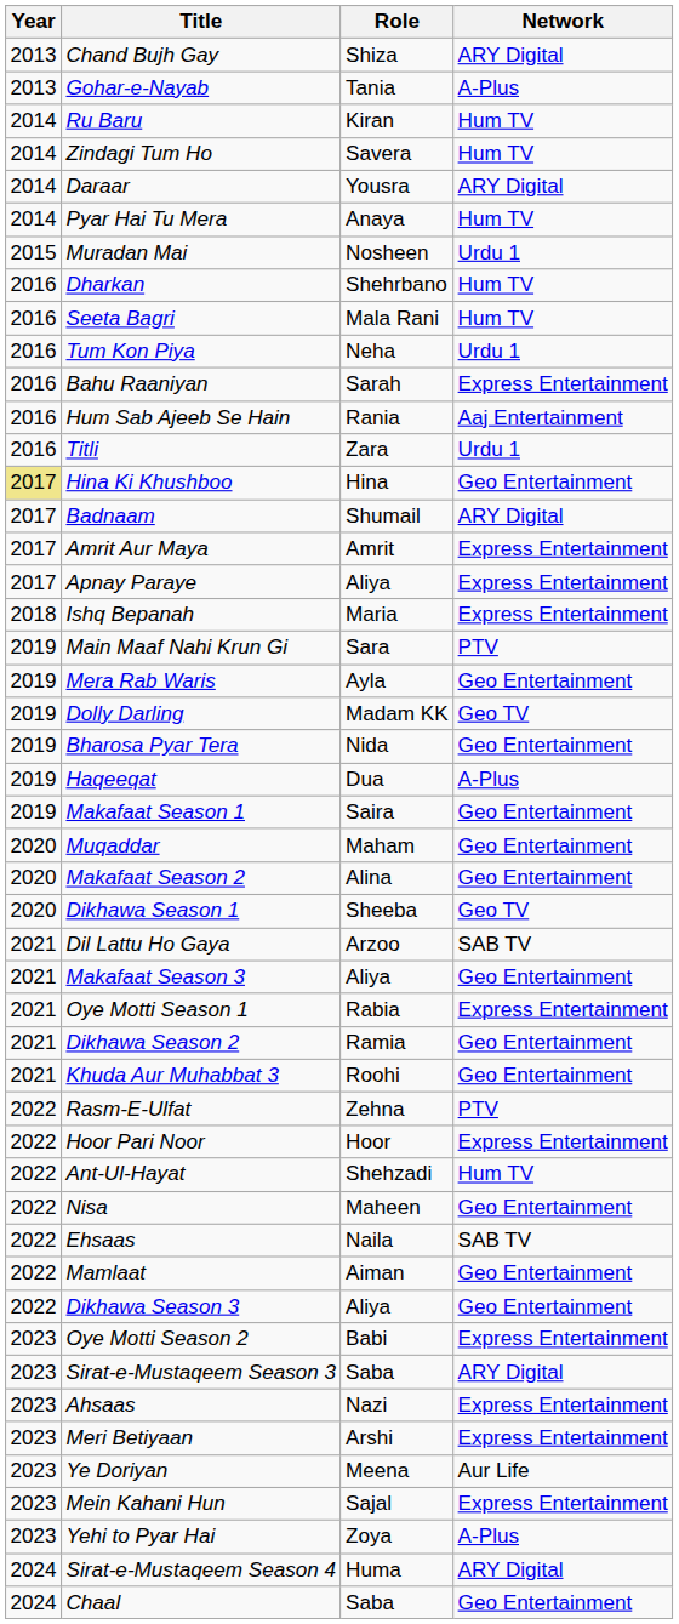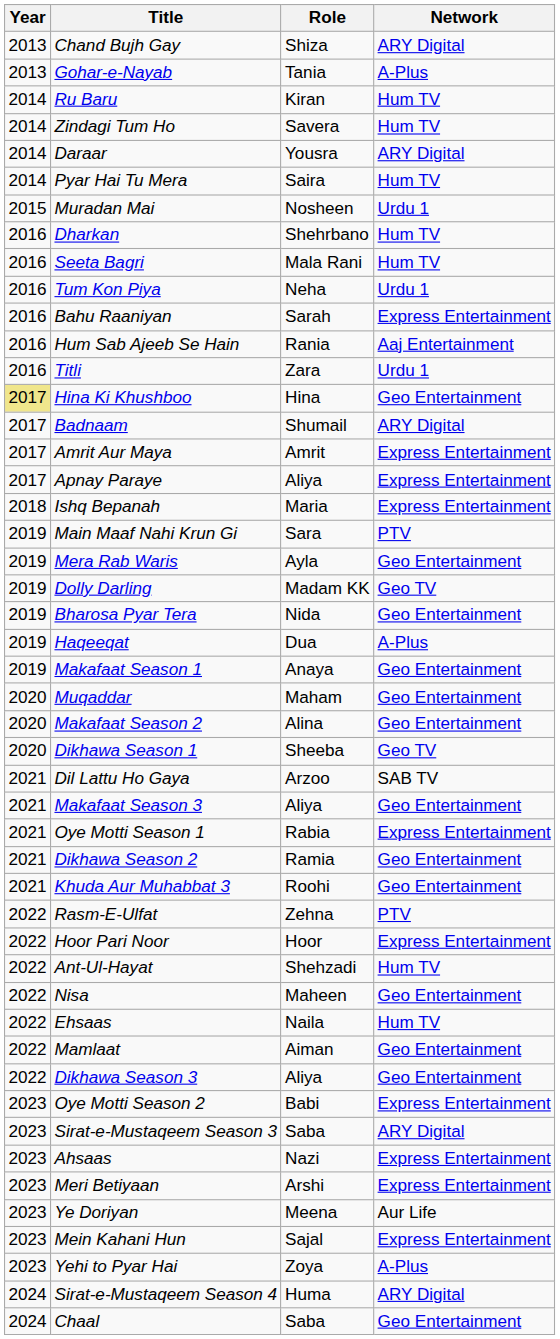Pyar Hai Tu Mera | Role: Anaya -> Saira
Makafaat Season 1 | Role: Saira -> Anaya
Ehsaas | Network: SAB TV -> Hum TV
